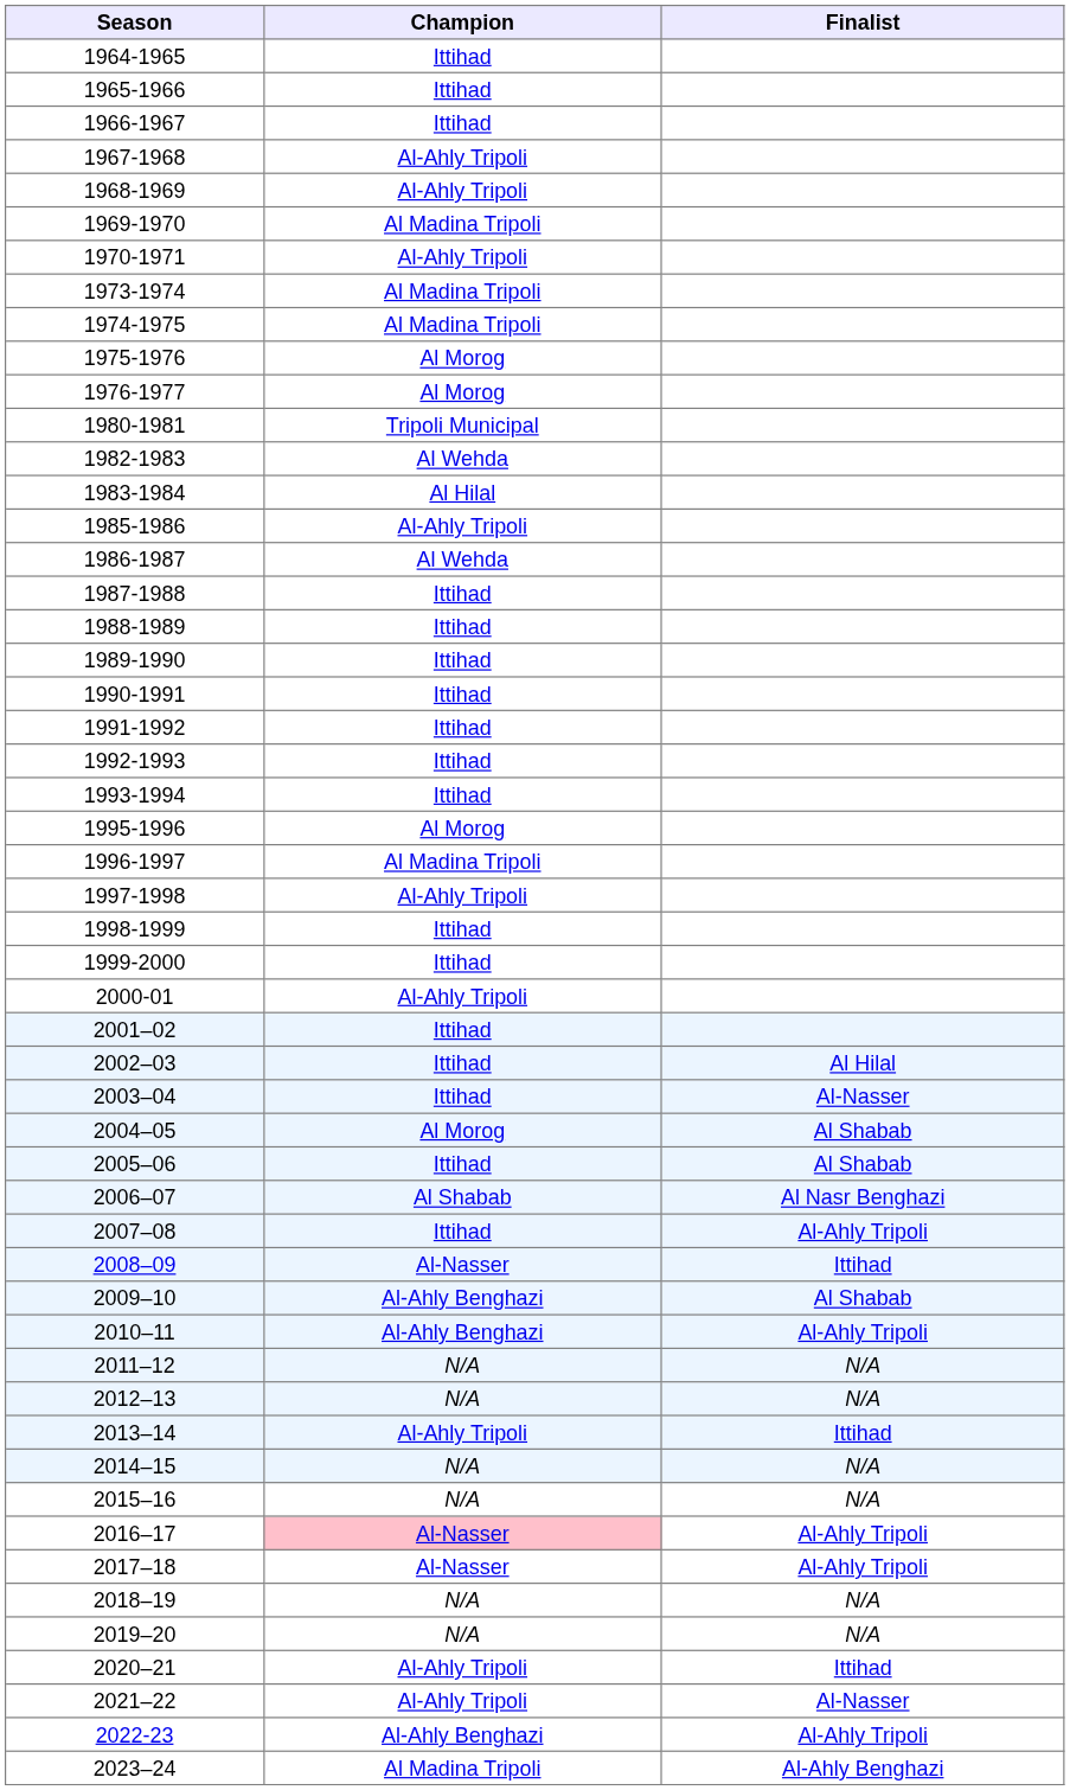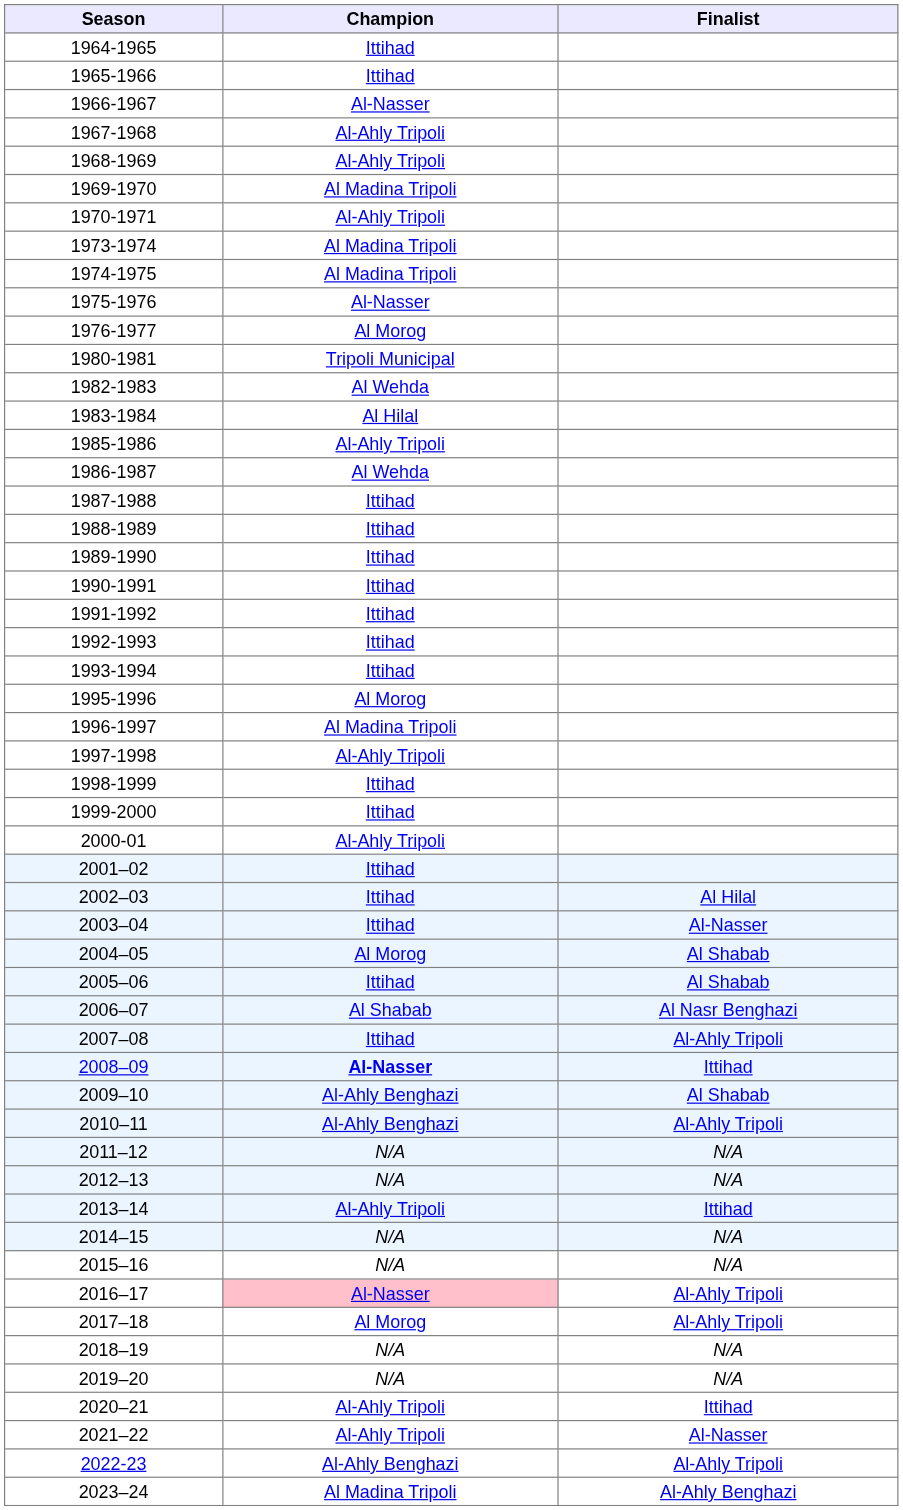1966-1967 | Champion: Ittihad -> Al-Nasser
1975-1976 | Champion: Al Morog -> Al-Nasser
2008–09 | Champion: normal -> bold
2017–18 | Champion: Al-Nasser -> Al Morog
